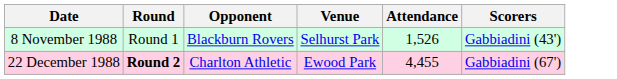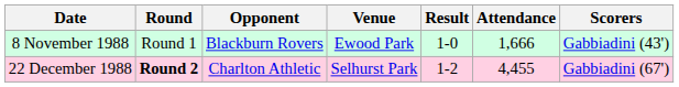+ column: Result | 1-0 | 1-2
8 November 1988 | Venue: Selhurst Park -> Ewood Park
8 November 1988 | Attendance: 1,526 -> 1,666
22 December 1988 | Venue: Ewood Park -> Selhurst Park
